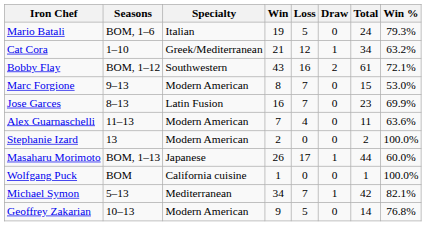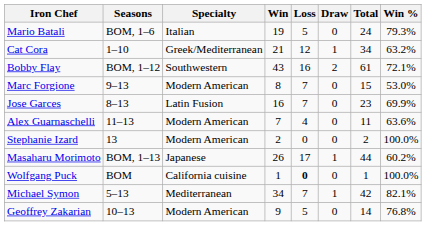Masaharu Morimoto | Win %: 60.0% -> 60.2%
Wolfgang Puck | Loss: normal -> bold
